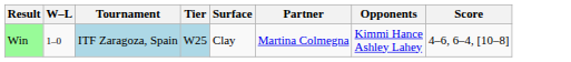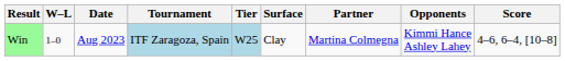+ column: Date | Aug 2023
